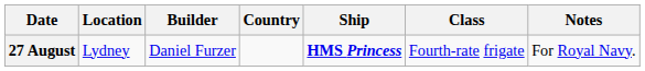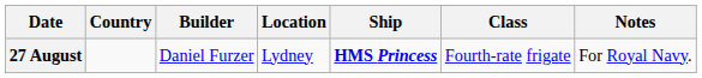columns swapped: Country <-> Location
